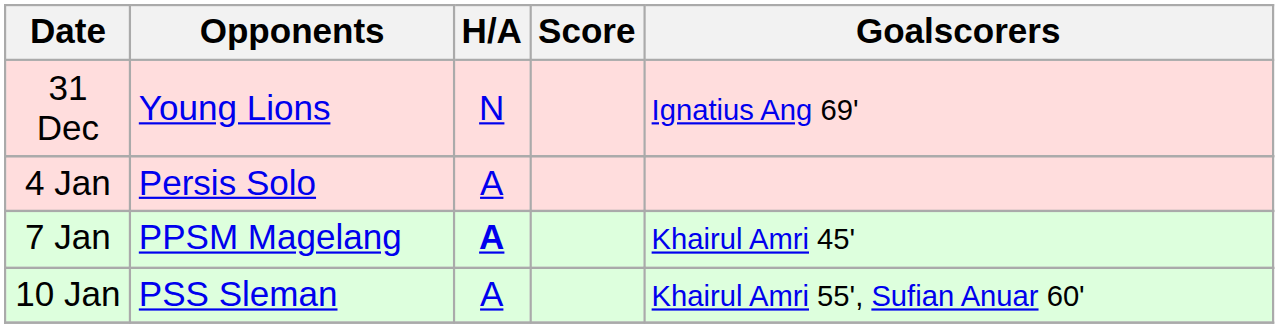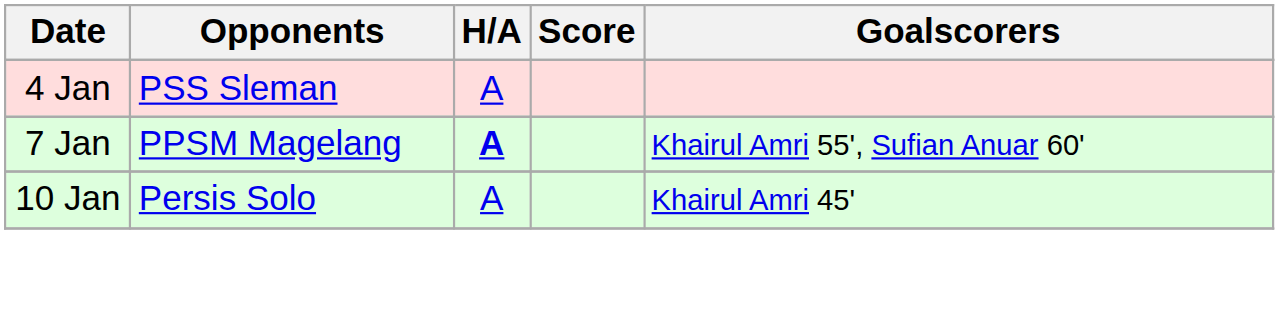- row: 31 Dec | Young Lions | N | Ignatius Ang 69'
4 Jan | Opponents: Persis Solo -> PSS Sleman
7 Jan | Goalscorers: Khairul Amri 45' -> Khairul Amri 55', Sufian Anuar 60'
10 Jan | Opponents: PSS Sleman -> Persis Solo
10 Jan | Goalscorers: Khairul Amri 55', Sufian Anuar 60' -> Khairul Amri 45'
